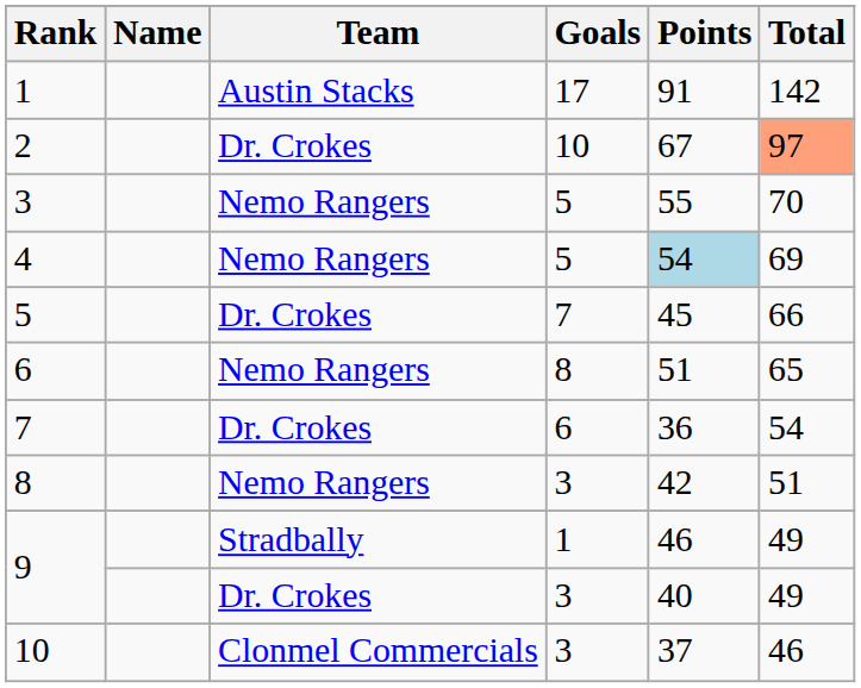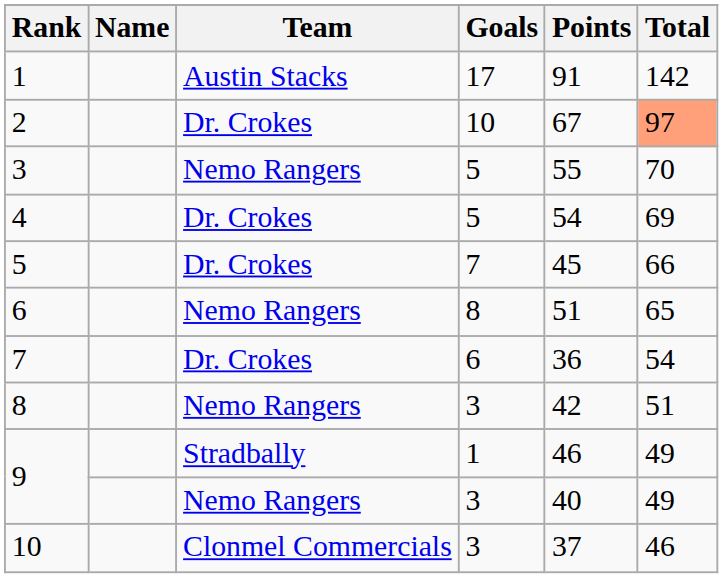4 | Team: Nemo Rangers -> Dr. Crokes
4 | Points: lightblue background -> no background
9 / 3 | Team: Dr. Crokes -> Nemo Rangers
